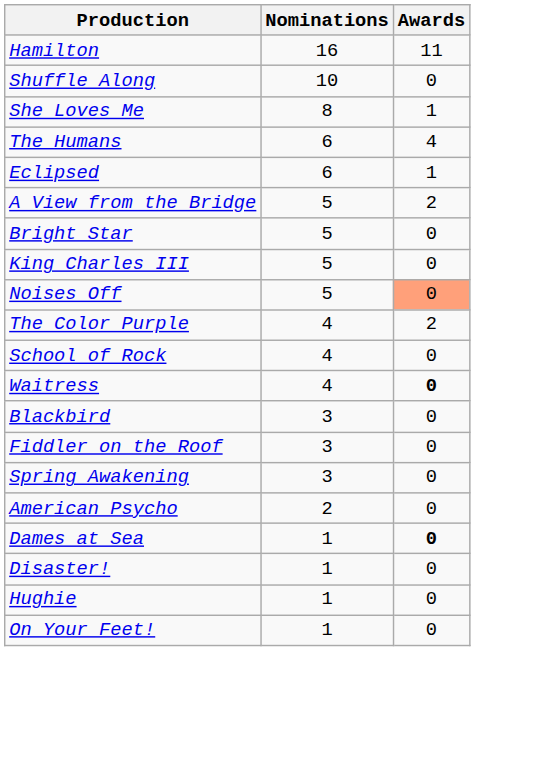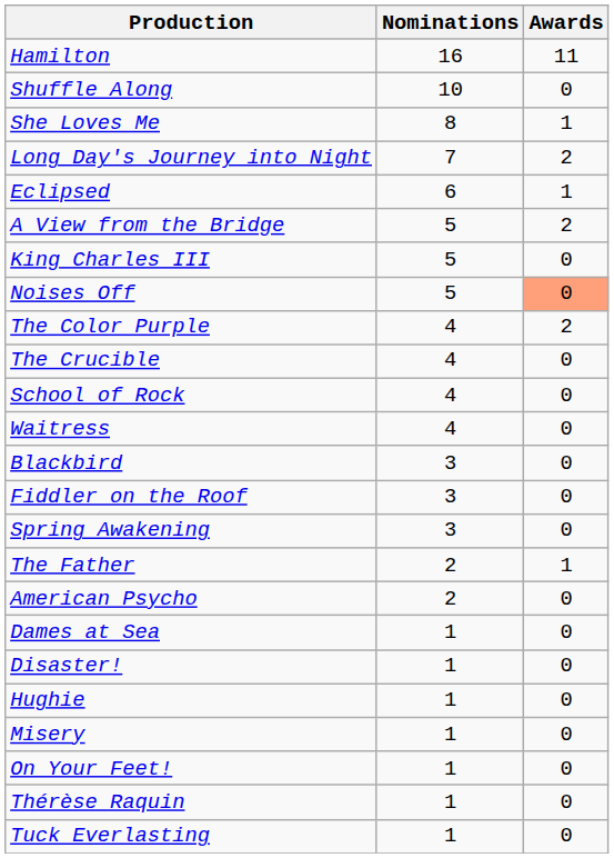+ row: Long Day's Journey into Night | 7 | 2
- row: The Humans | 6 | 4
- row: Bright Star | 5 | 0
+ row: The Crucible | 4 | 0
Waitress | Awards: bold -> normal
+ row: The Father | 2 | 1
Dames at Sea | Awards: bold -> normal
+ row: Misery | 1 | 0
+ row: Thérèse Raquin | 1 | 0
+ row: Tuck Everlasting | 1 | 0
